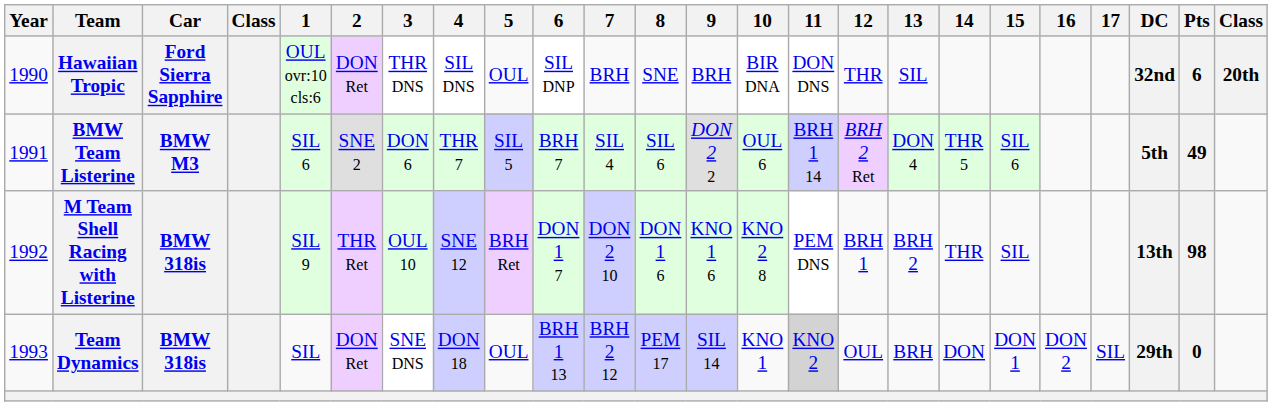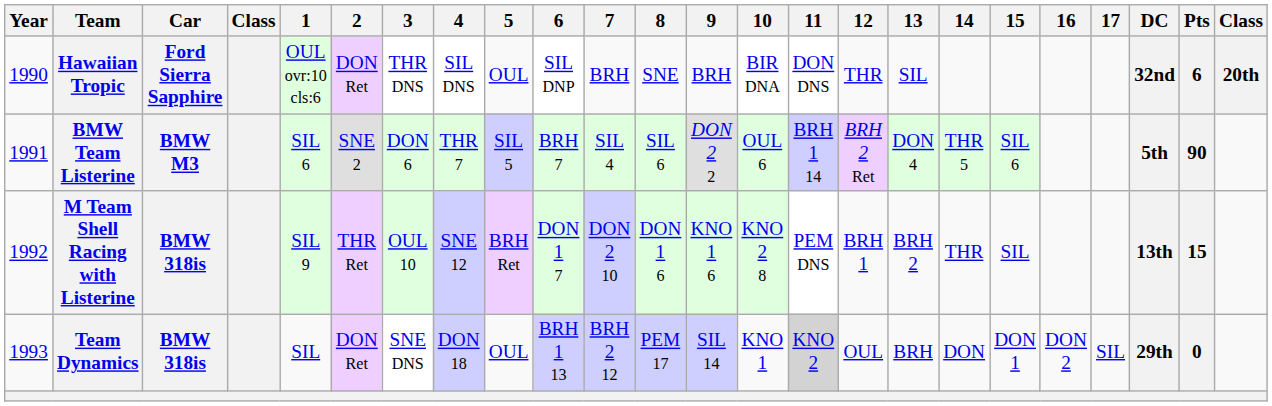BMW Team Listerine | Pts: 49 -> 90
M Team Shell Racing with Listerine | Pts: 98 -> 15
